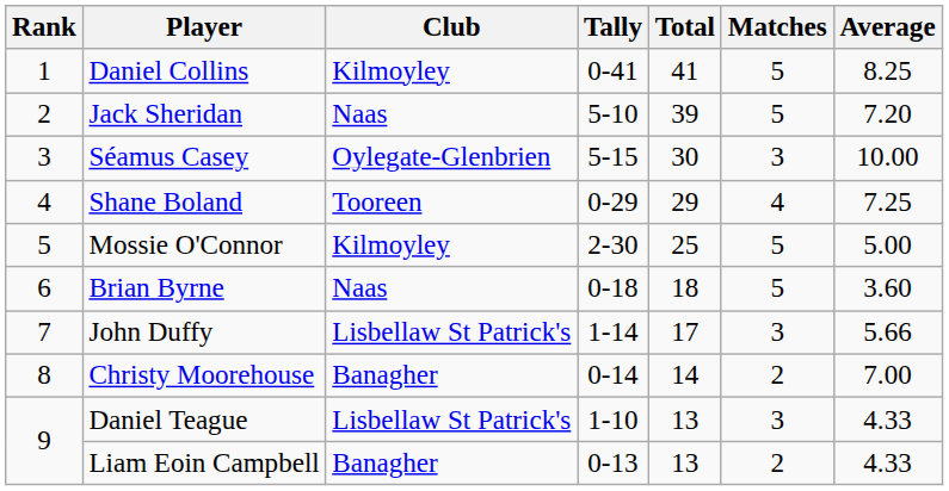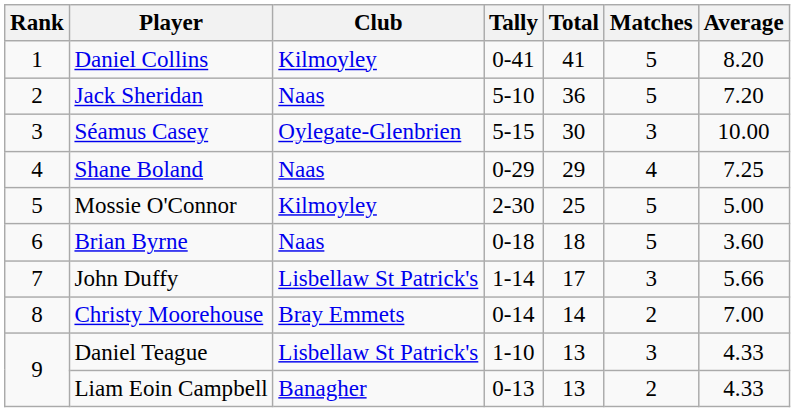Daniel Collins | Average: 8.25 -> 8.20
Jack Sheridan | Total: 39 -> 36
Shane Boland | Club: Tooreen -> Naas
Christy Moorehouse | Club: Banagher -> Bray Emmets
